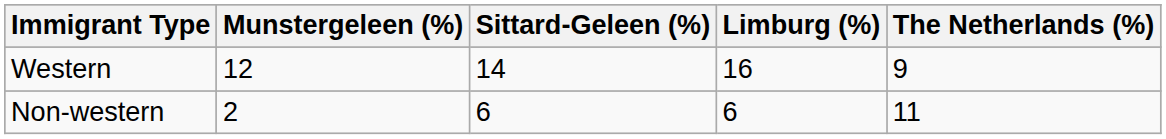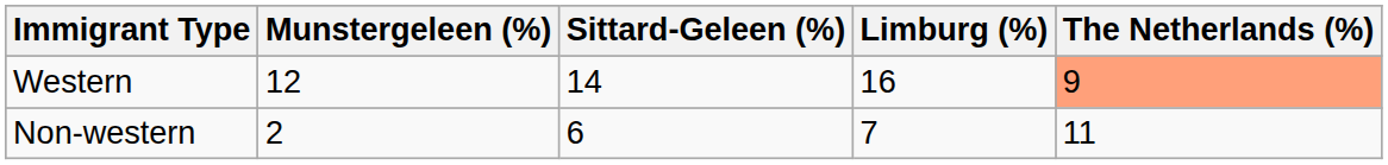Western | The Netherlands (%): no background -> lightsalmon background
Non-western | Limburg (%): 6 -> 7
